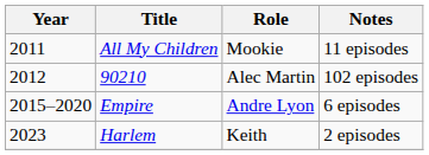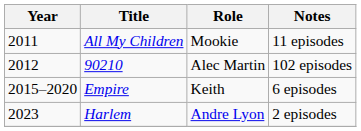Empire | Role: Andre Lyon -> Keith
Harlem | Role: Keith -> Andre Lyon
